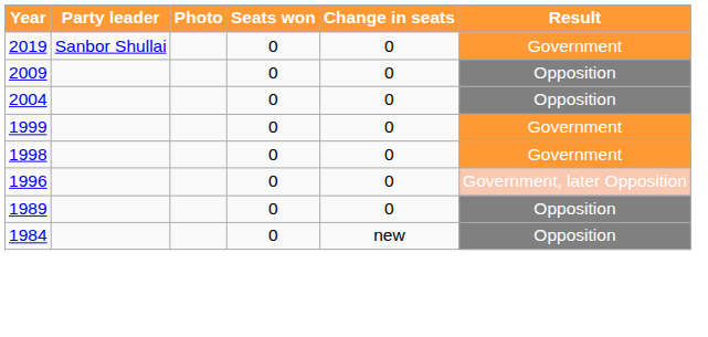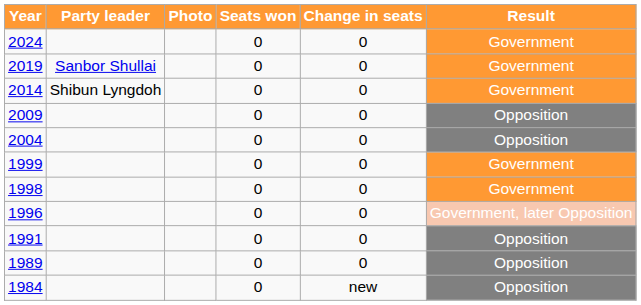+ row: 2024 | 0 | 0 | Government
+ row: 2014 | Shibun Lyngdoh | 0 | 0 | Government
+ row: 1991 | 0 | 0 | Opposition
